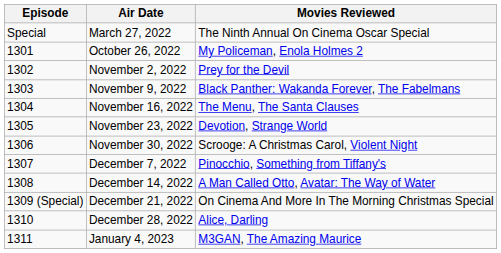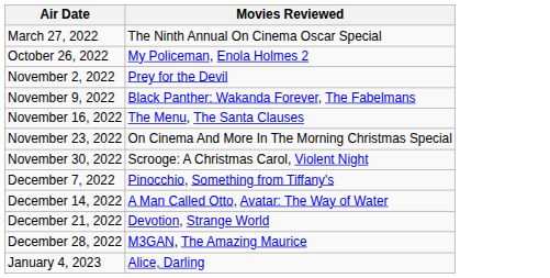- column: Episode | Special | 1301 | 1302 | 1303 | 1304 | 1305 | 1306 | 1307 | 1308 | 1309 (Special) | 1310 | 1311
November 23, 2022 | Movies Reviewed: Devotion, Strange World -> On Cinema And More In The Morning Christmas Special
December 21, 2022 | Movies Reviewed: On Cinema And More In The Morning Christmas Special -> Devotion, Strange World
December 28, 2022 | Movies Reviewed: Alice, Darling -> M3GAN, The Amazing Maurice
January 4, 2023 | Movies Reviewed: M3GAN, The Amazing Maurice -> Alice, Darling
